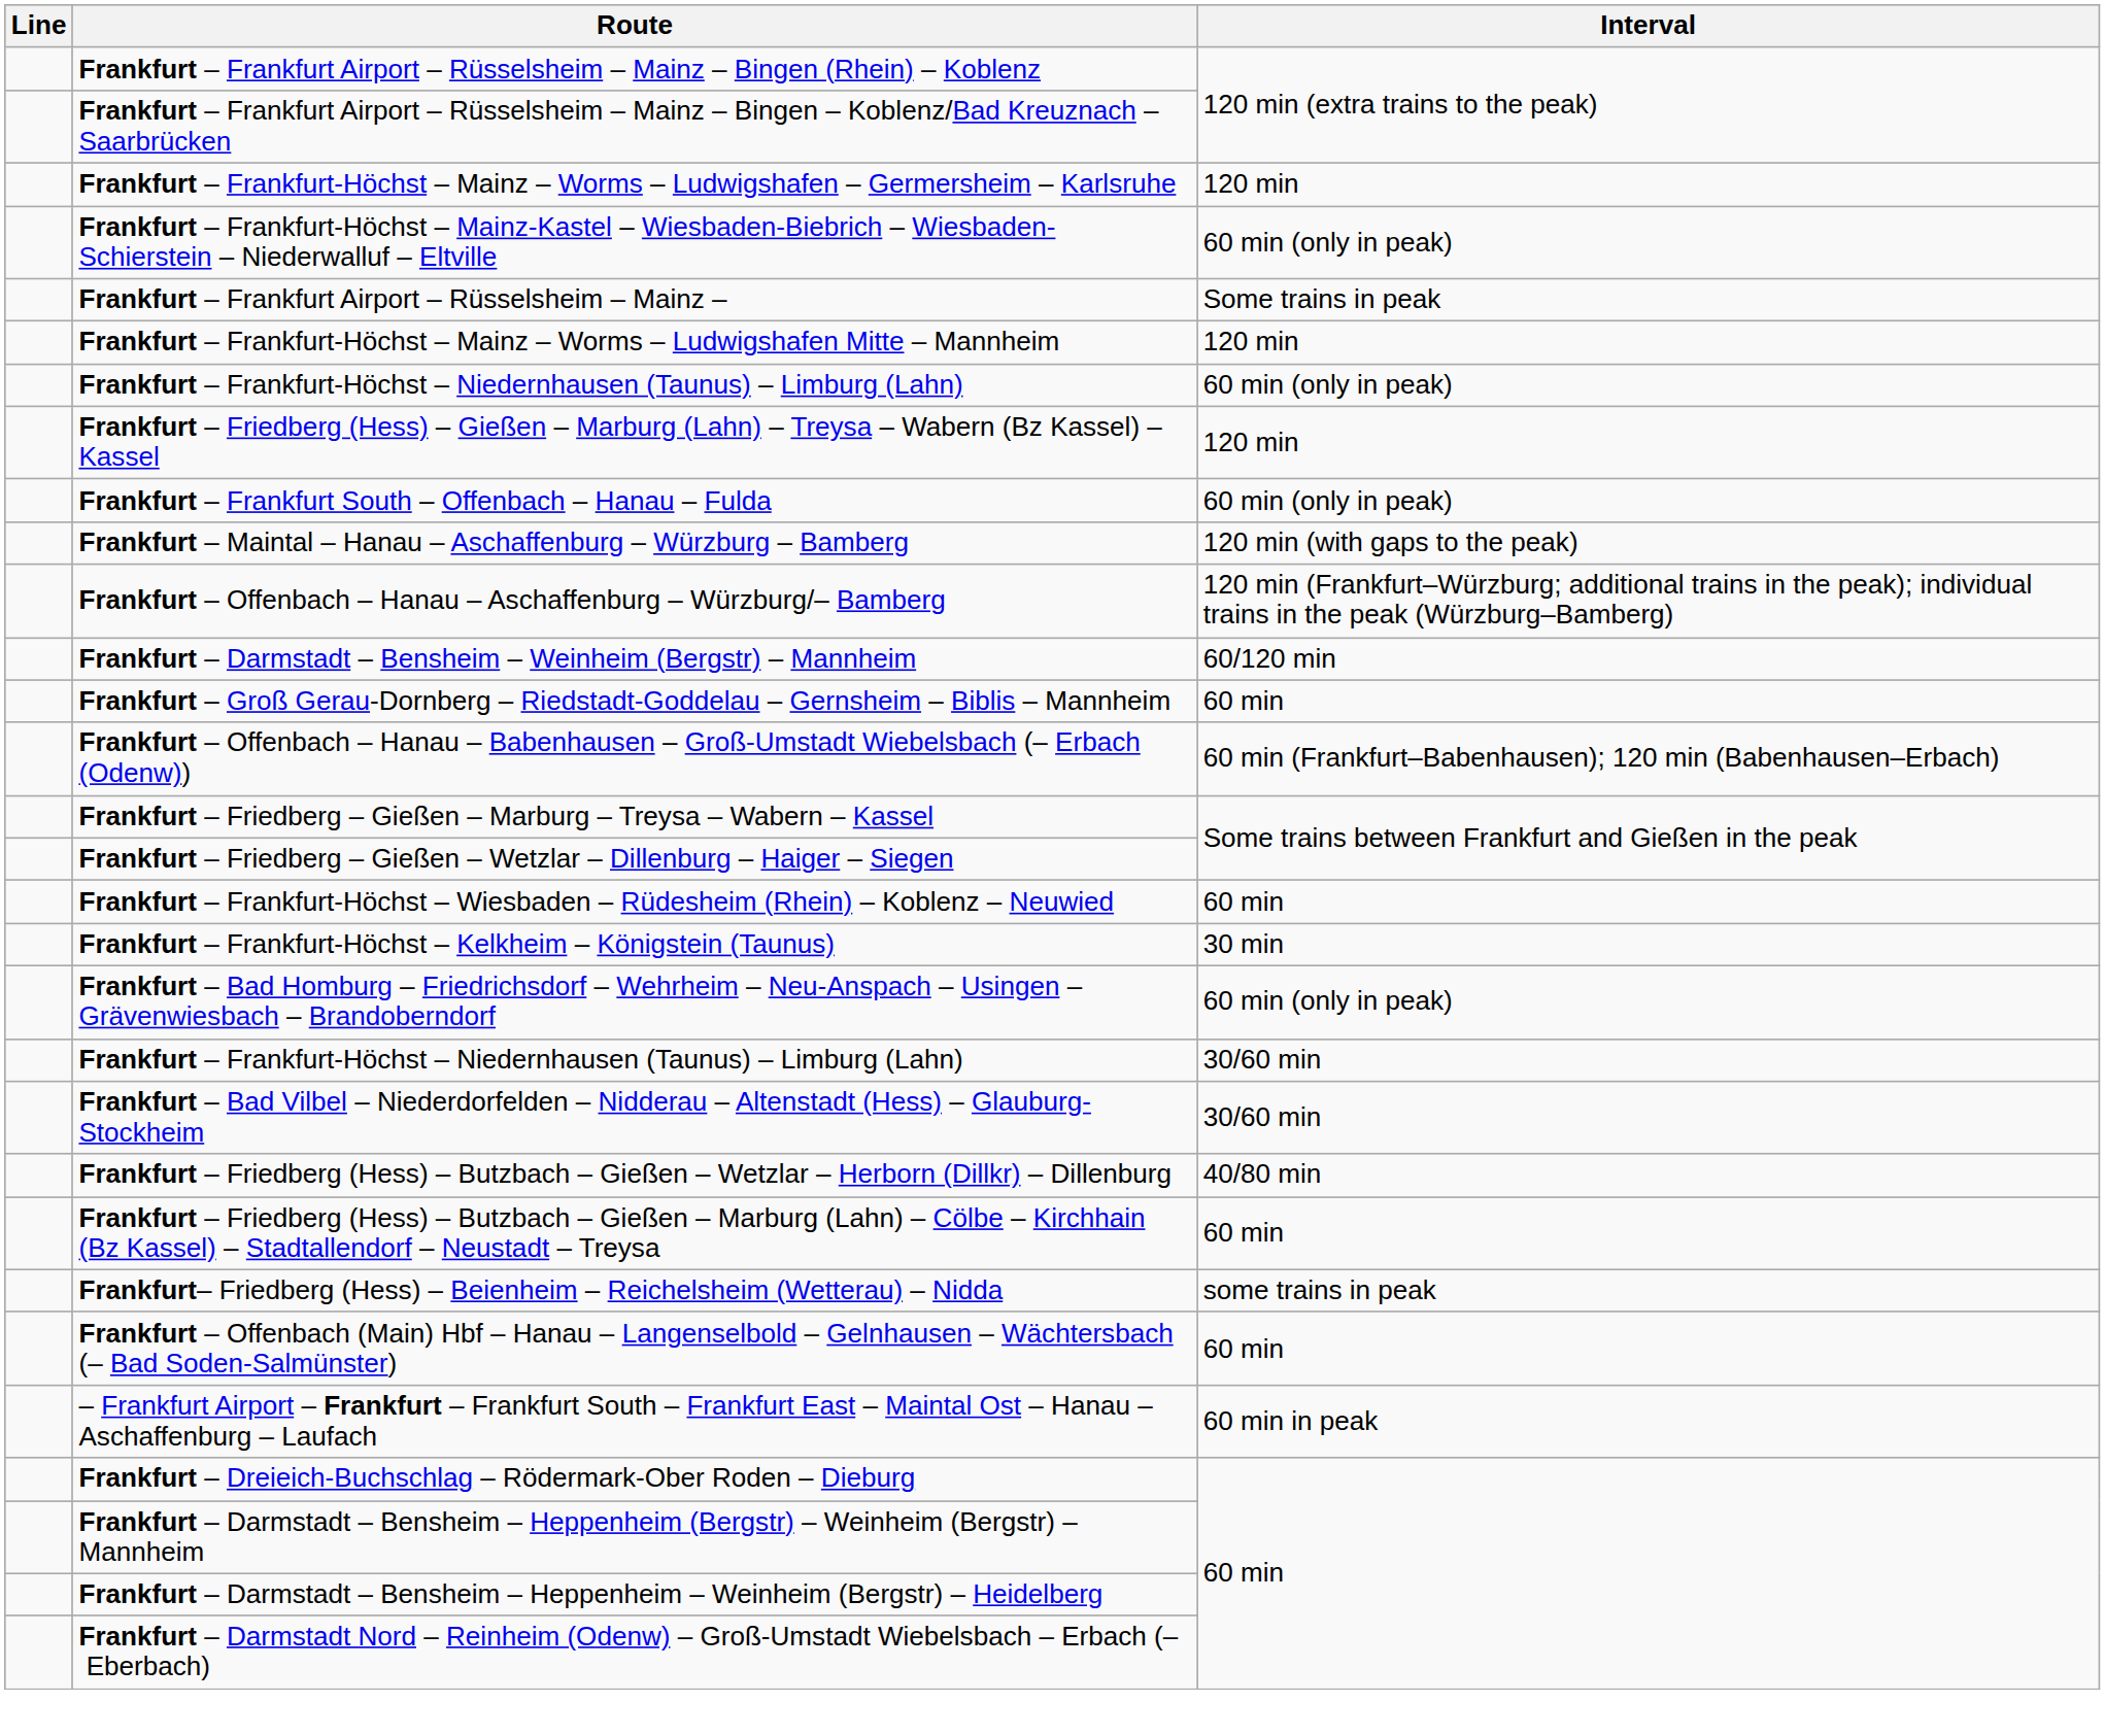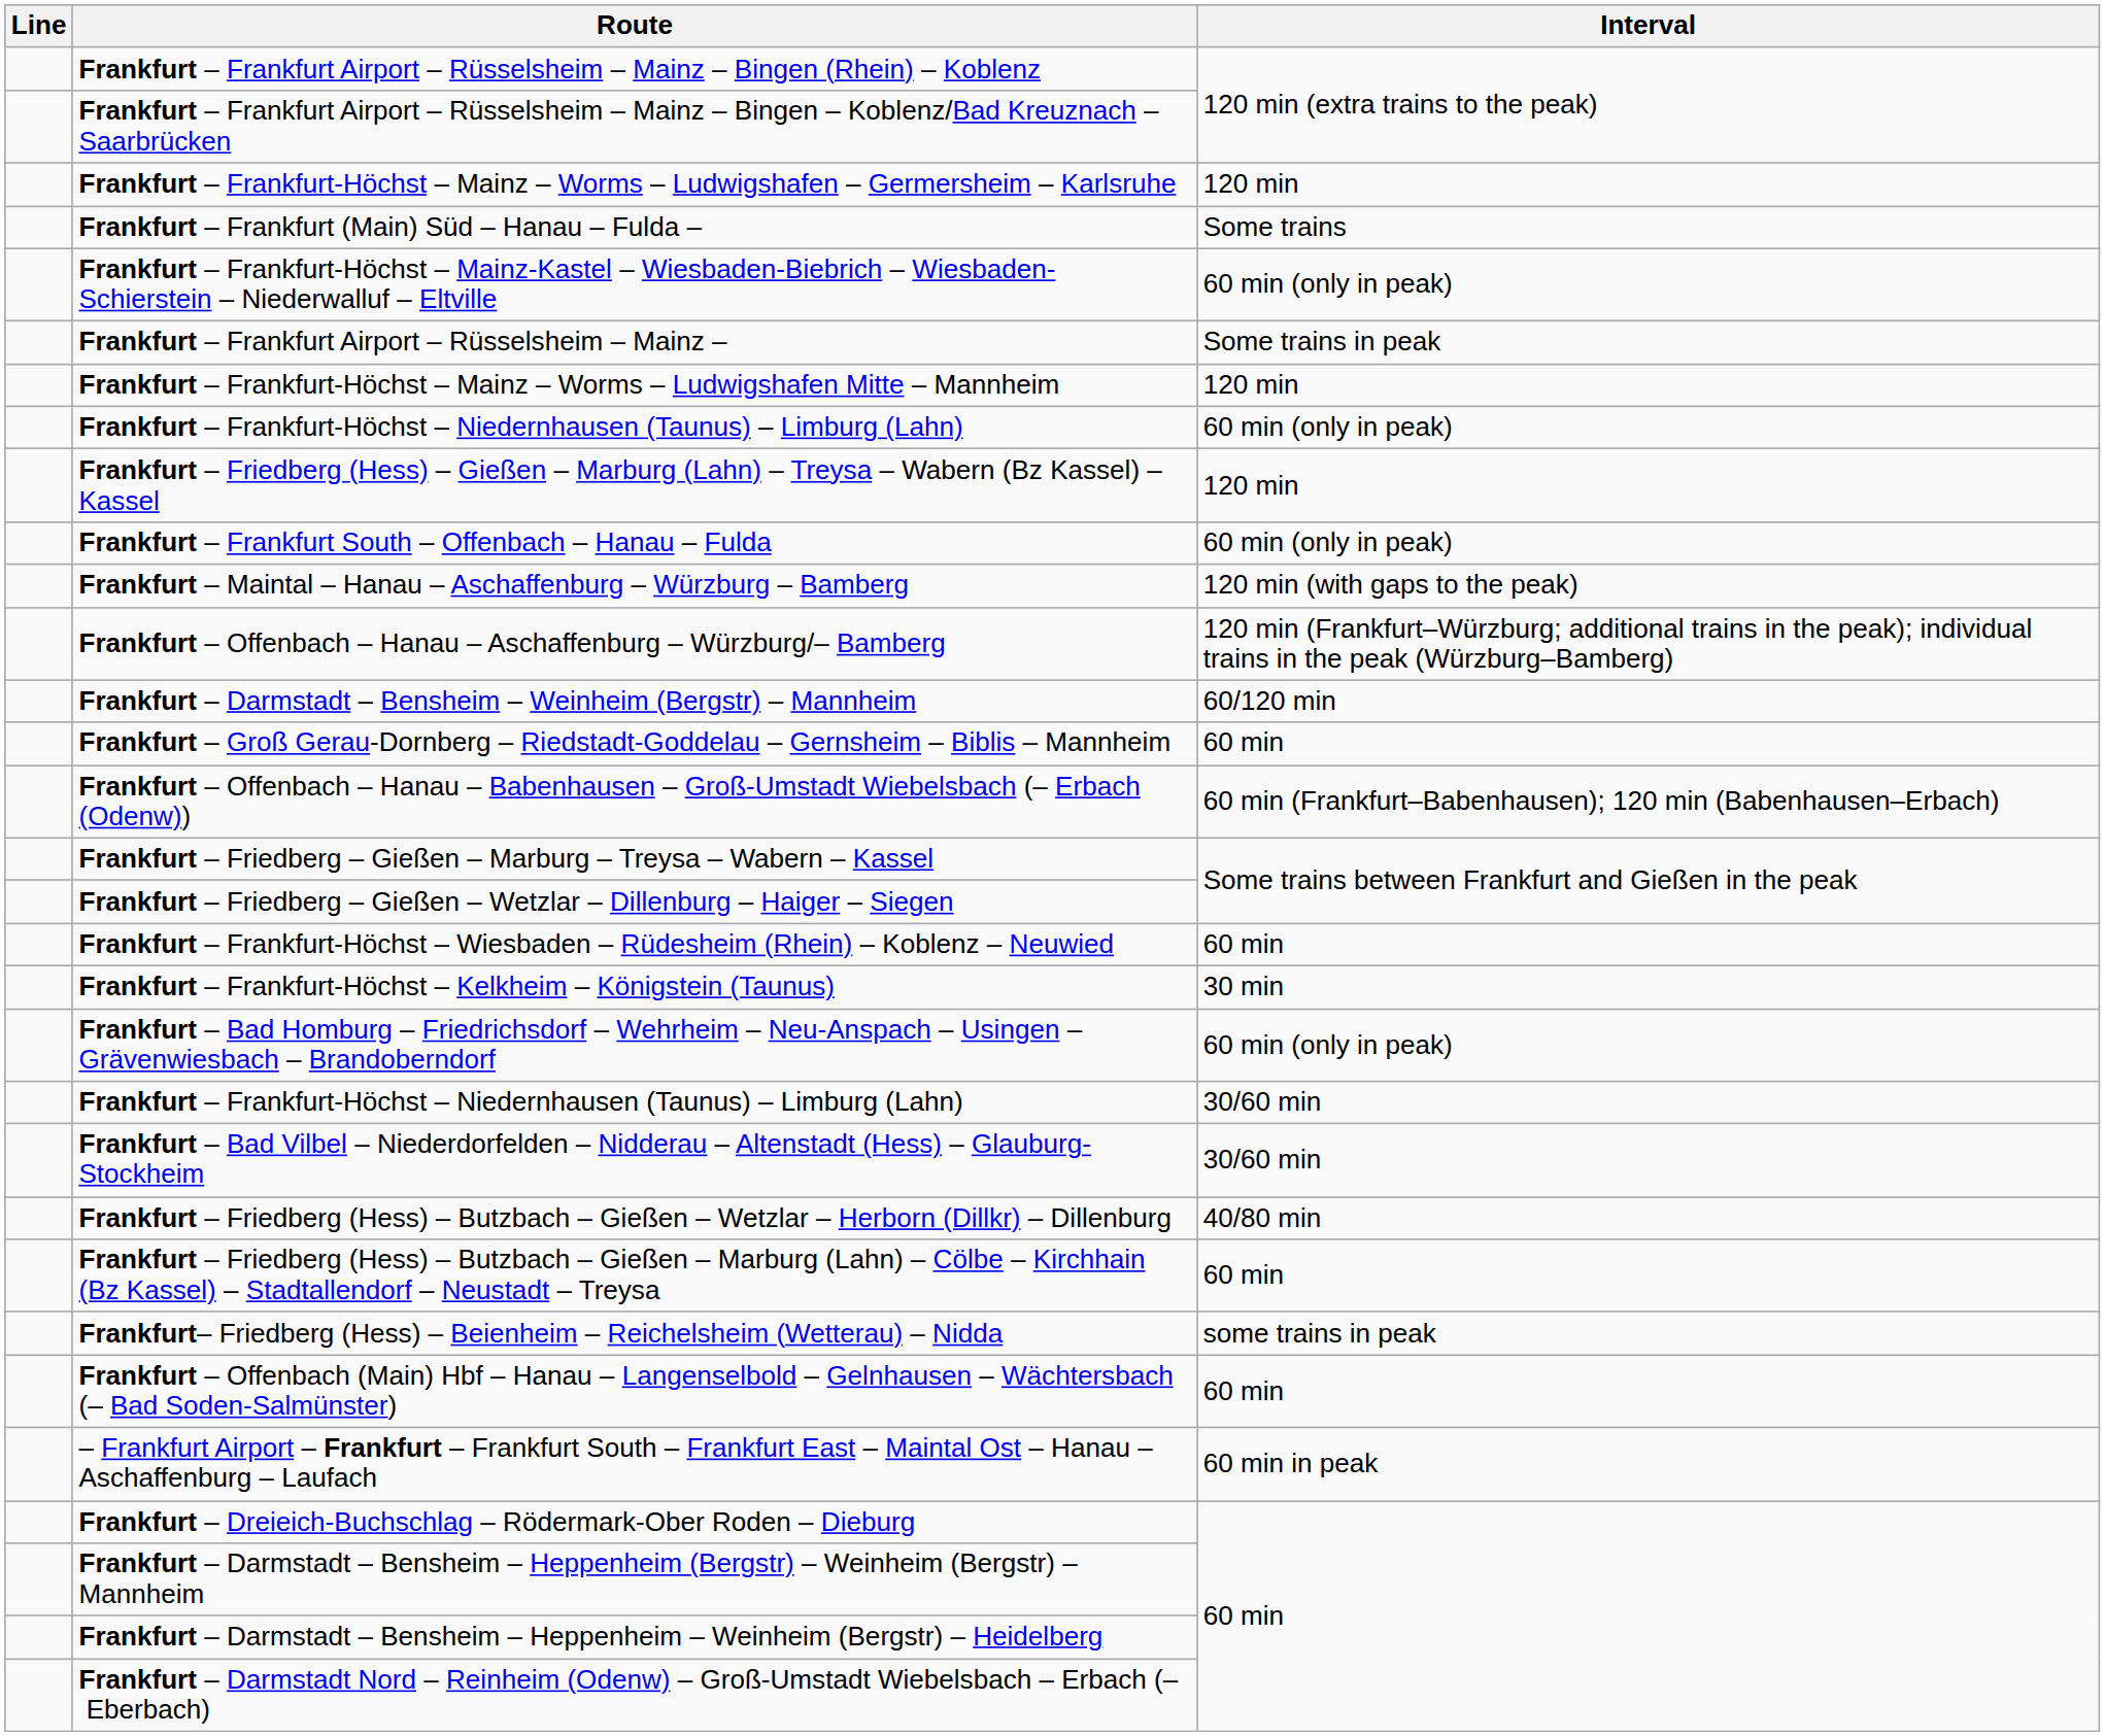+ row: Frankfurt – Frankfurt (Main) Süd – Hanau – Fulda – | Some trains
